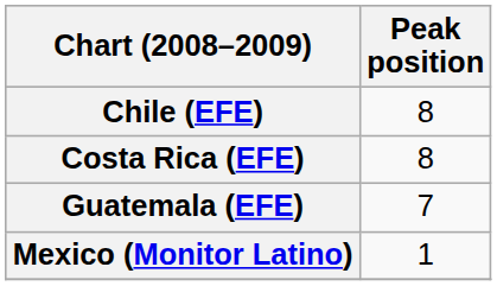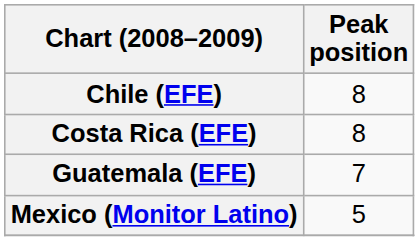Mexico (Monitor Latino) | Peak position: 1 -> 5
